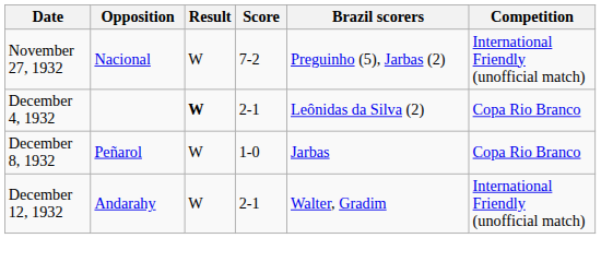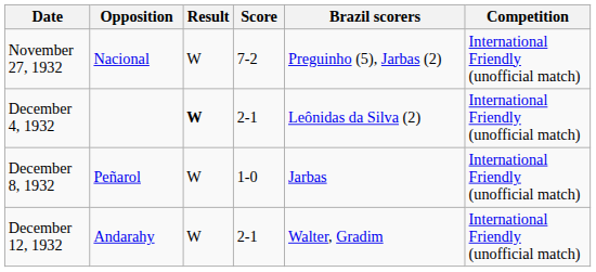December 4, 1932 | Competition: Copa Rio Branco -> International Friendly (unofficial match)
December 8, 1932 | Competition: Copa Rio Branco -> International Friendly (unofficial match)
